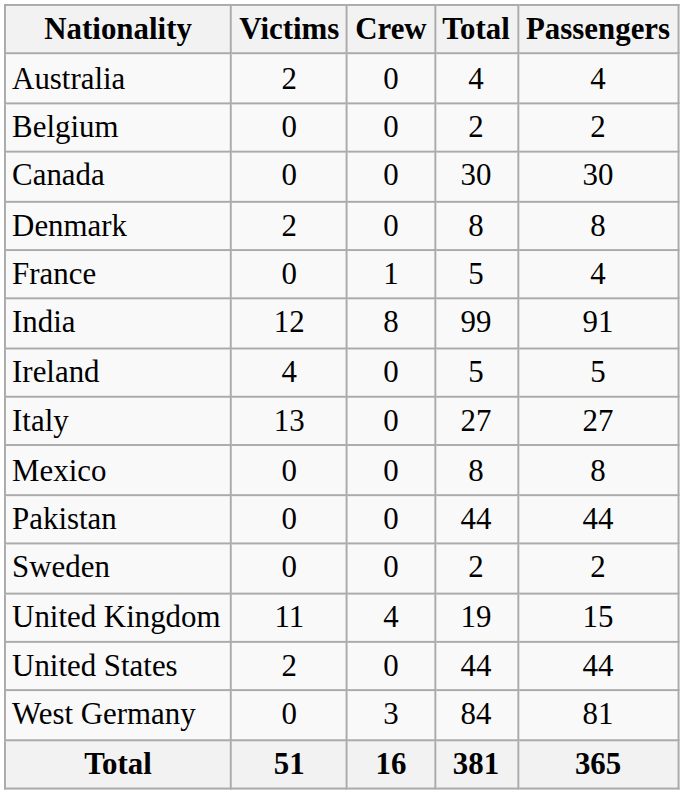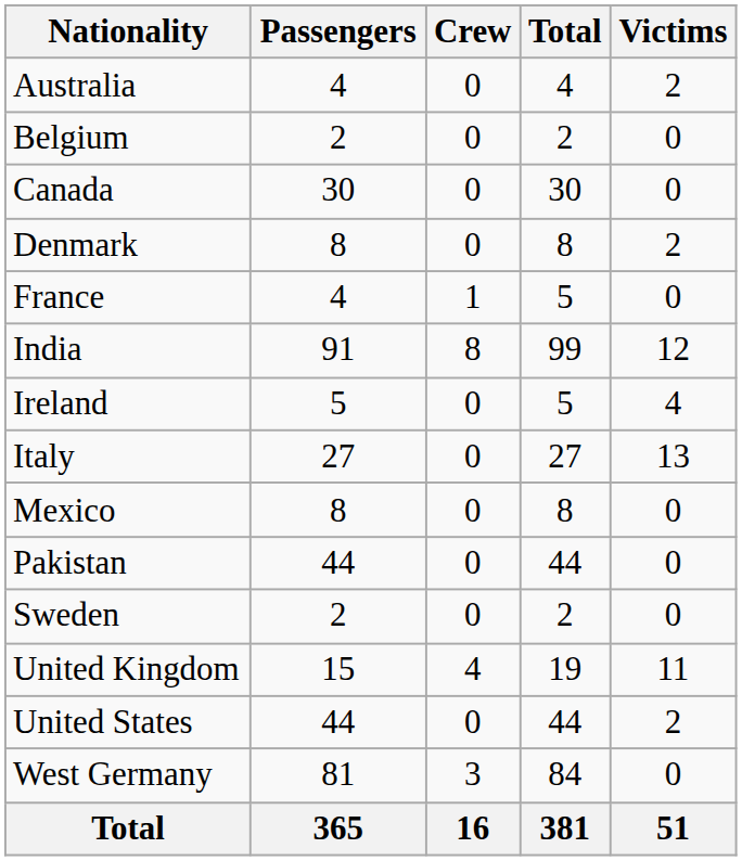columns swapped: Passengers <-> Victims
